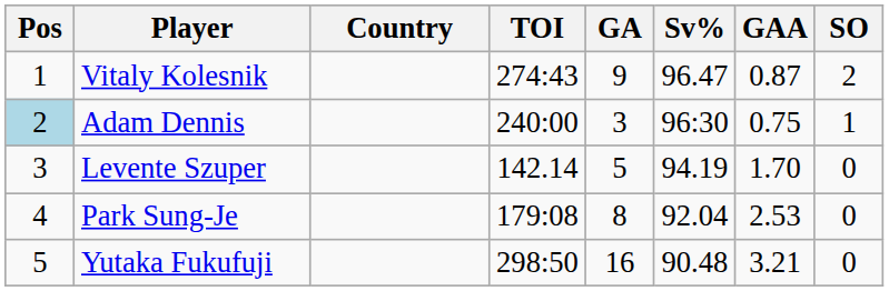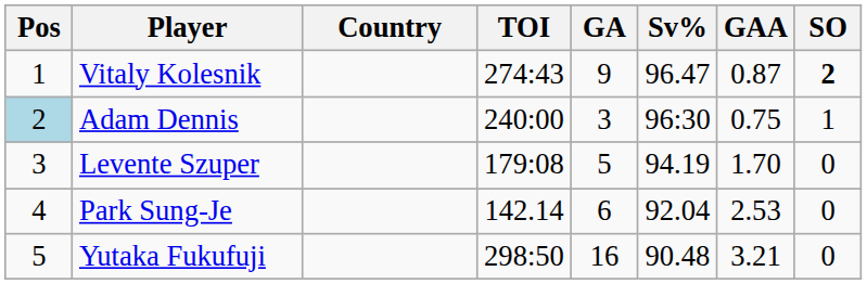Vitaly Kolesnik | SO: normal -> bold
Levente Szuper | TOI: 142.14 -> 179:08
Park Sung-Je | TOI: 179:08 -> 142.14
Park Sung-Je | GA: 8 -> 6
